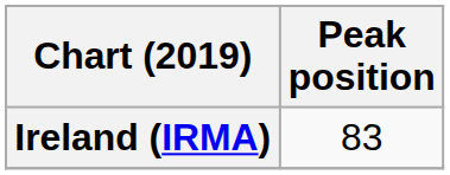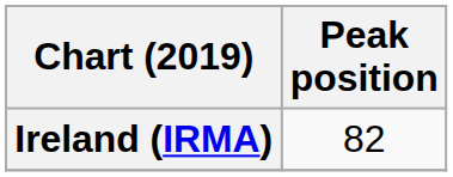Ireland (IRMA) | Peak position: 83 -> 82
